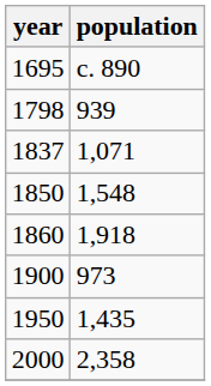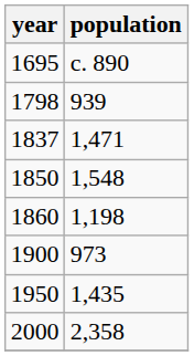1837 | population: 1,071 -> 1,471
1860 | population: 1,918 -> 1,198
